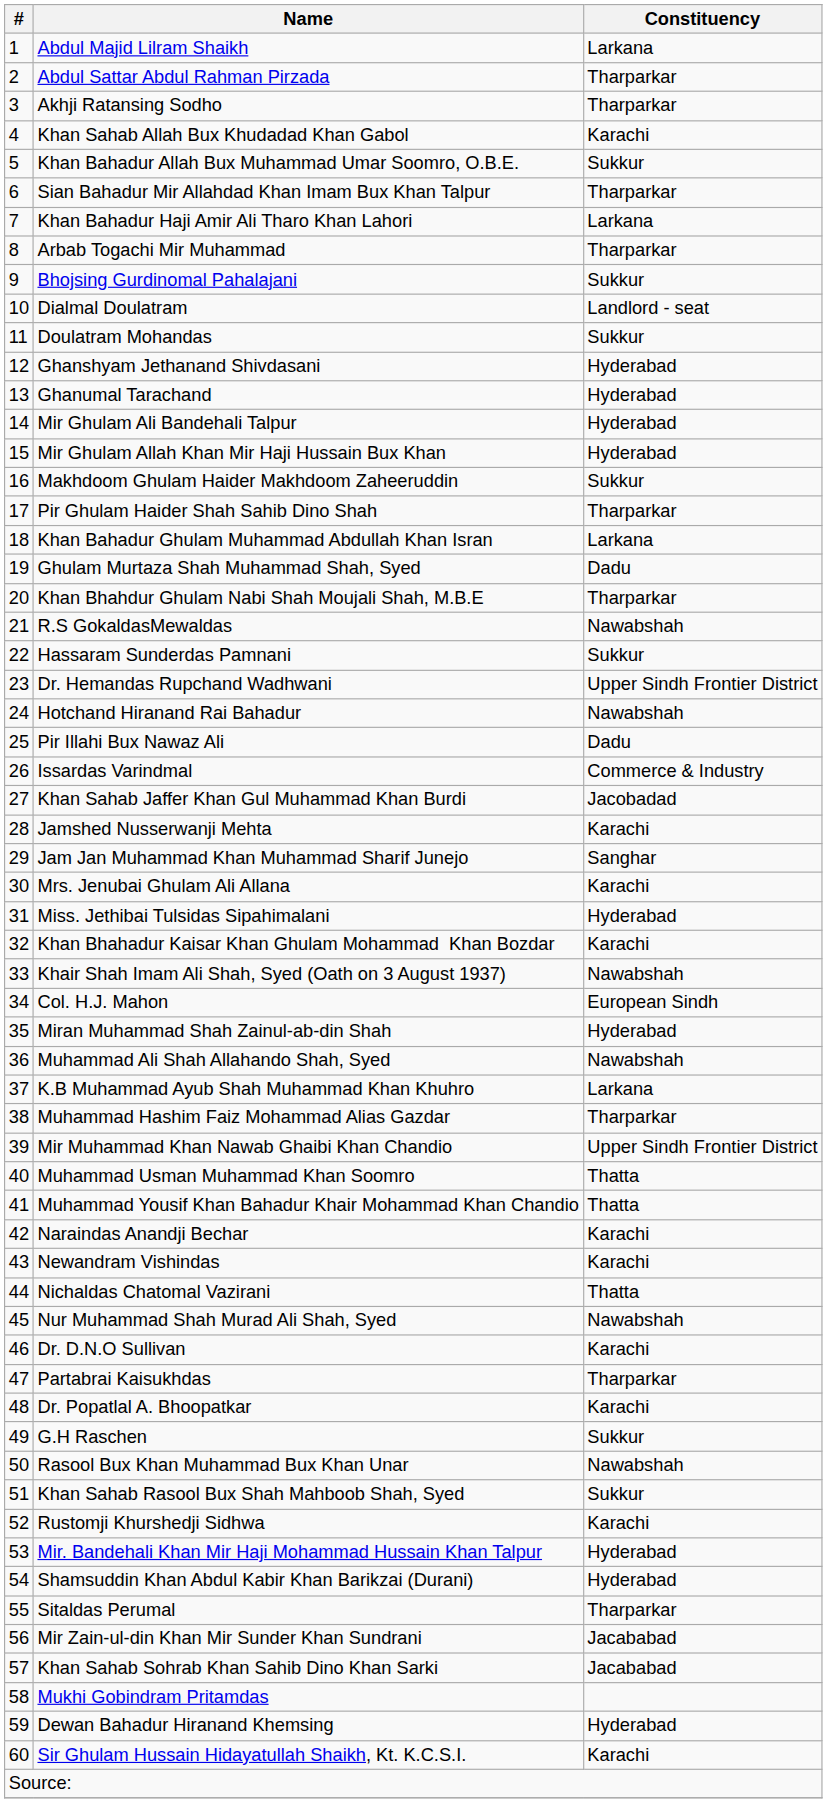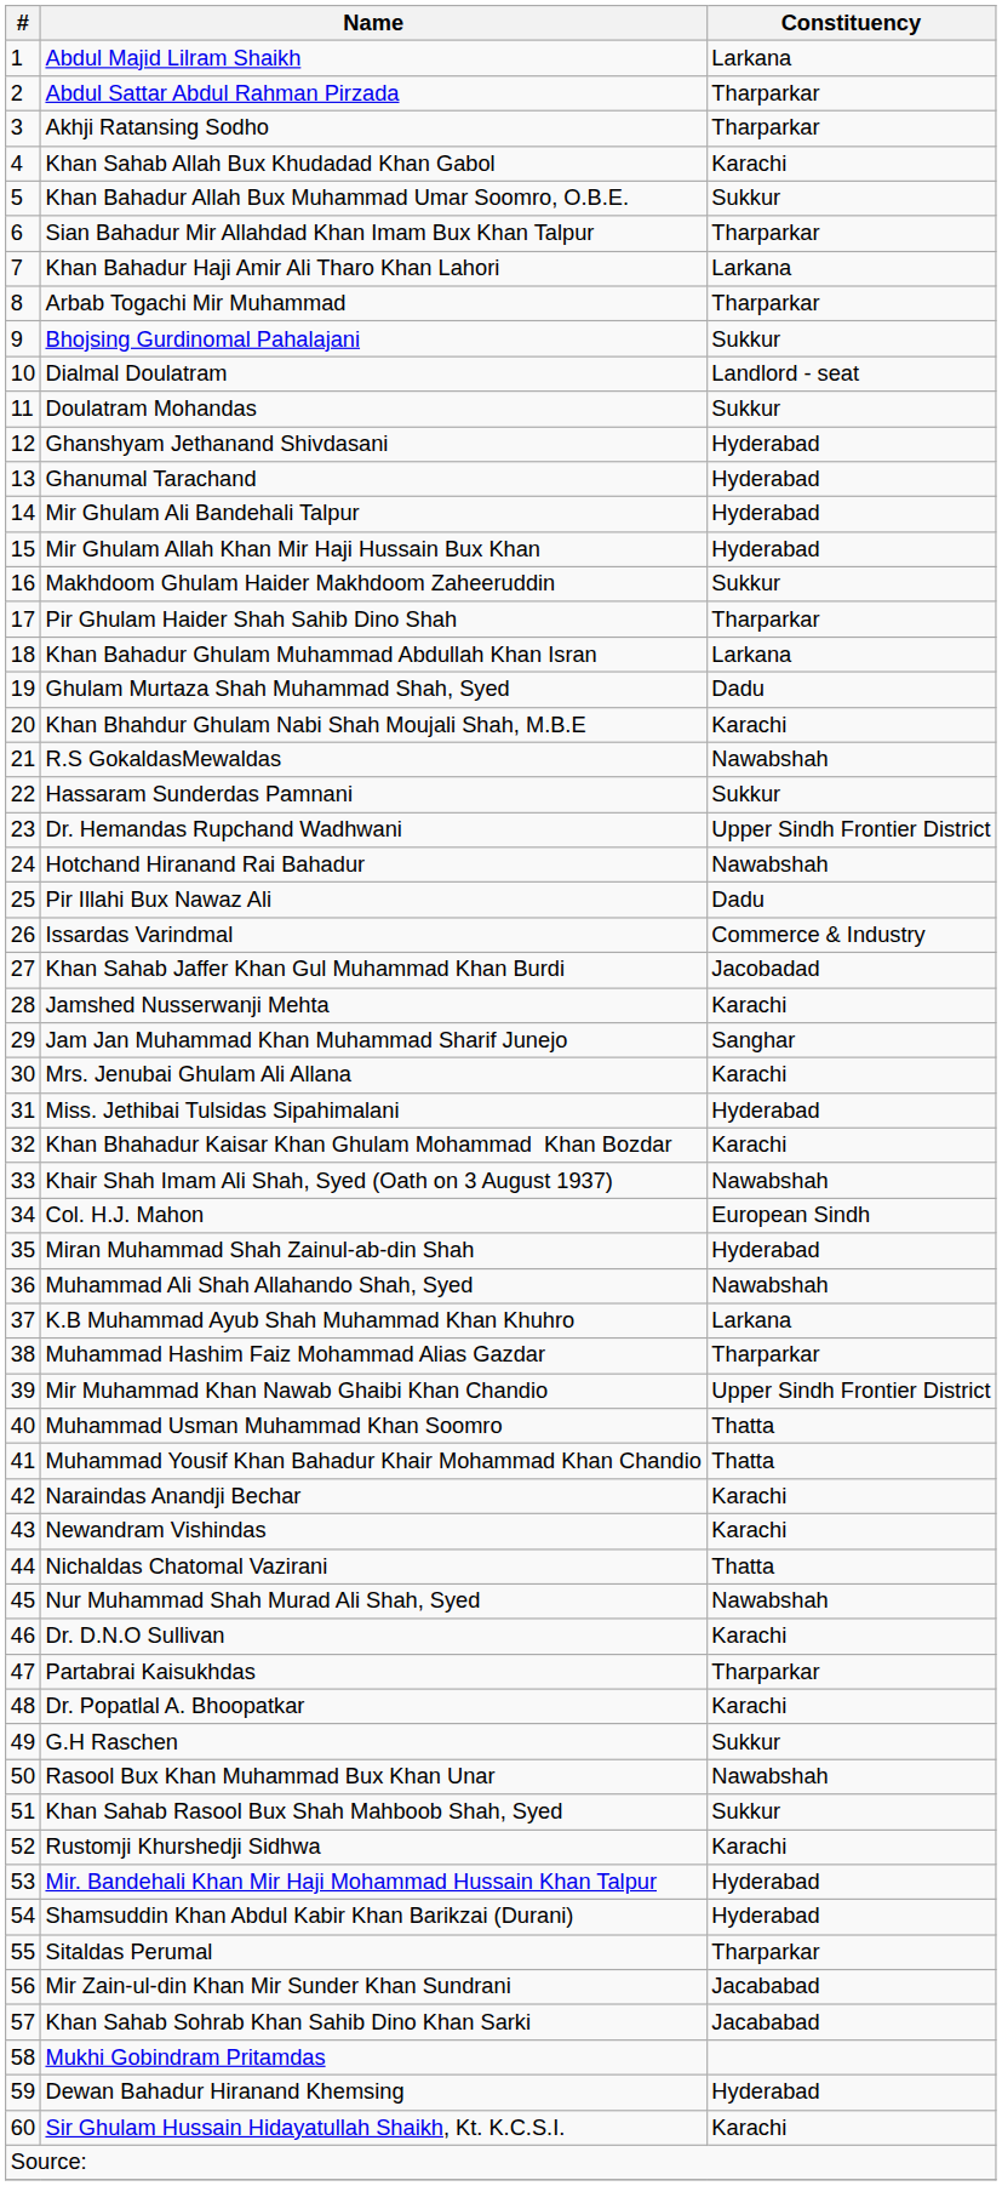Khan Bhahdur Ghulam Nabi Shah Moujali Shah, M.B.E | Constituency: Tharparkar -> Karachi
